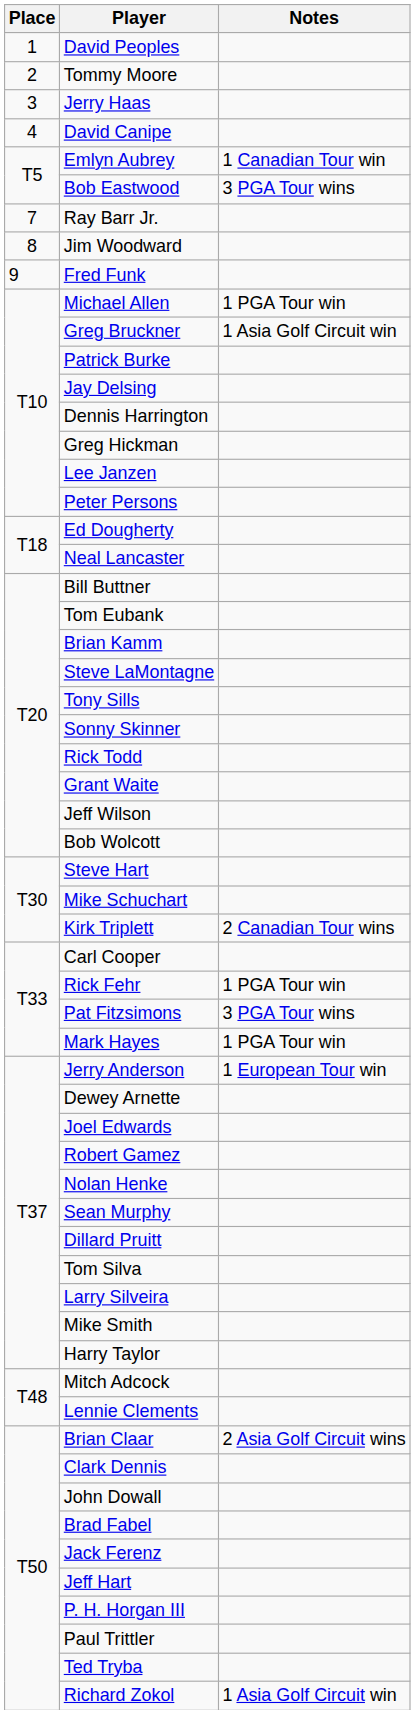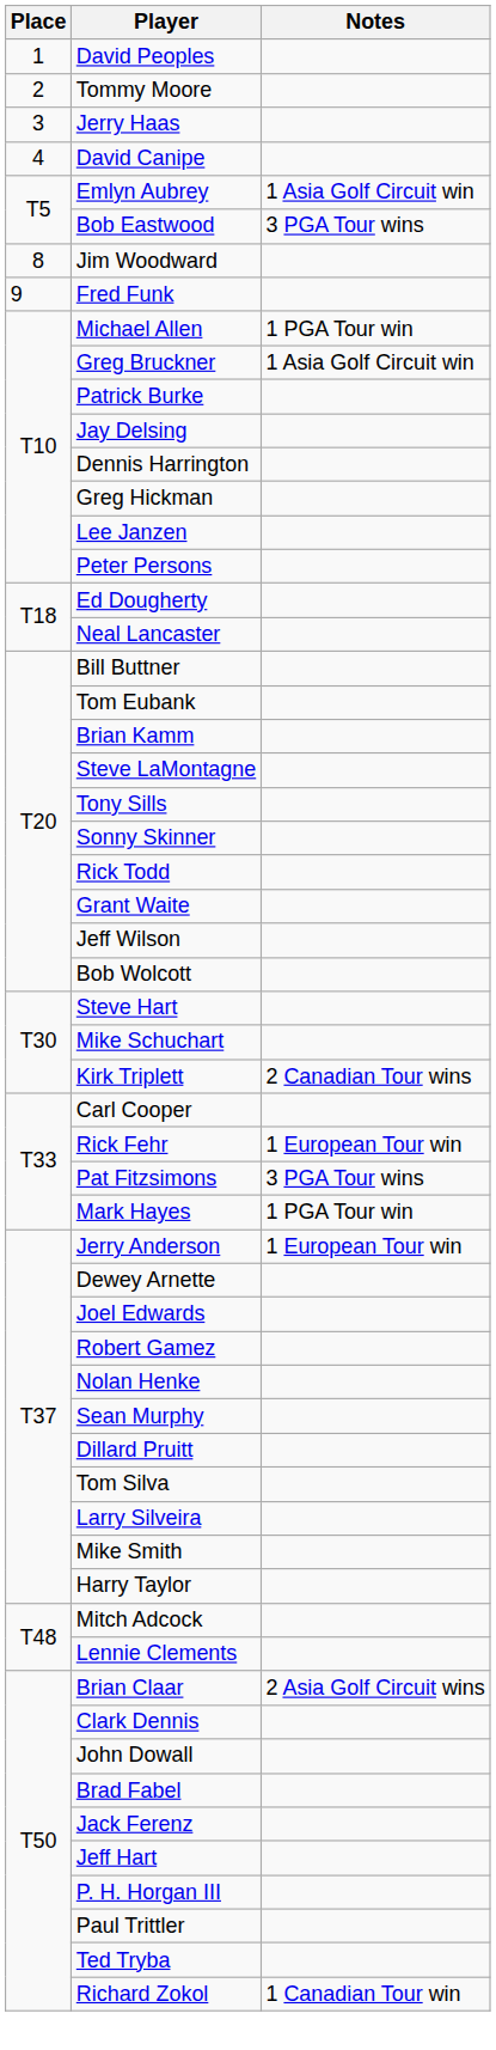Emlyn Aubrey | Notes: 1 Canadian Tour win -> 1 Asia Golf Circuit win
- row: 7 | Ray Barr Jr.
Rick Fehr | Notes: 1 PGA Tour win -> 1 European Tour win
Richard Zokol | Notes: 1 Asia Golf Circuit win -> 1 Canadian Tour win
